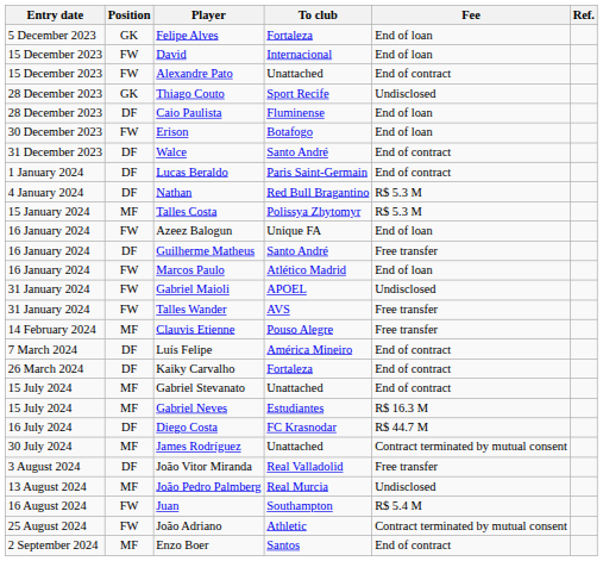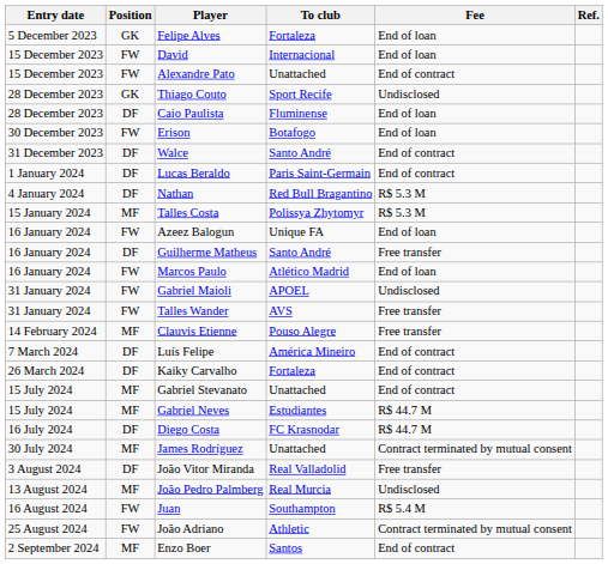Gabriel Neves | Fee: R$ 16.3 M -> R$ 44.7 M
